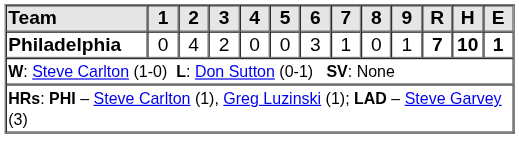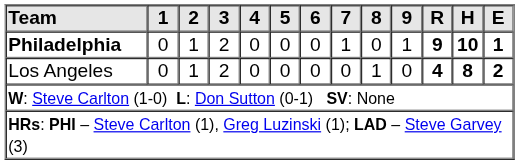Philadelphia | 2: 4 -> 1
Philadelphia | 6: 3 -> 0
Philadelphia | R: 7 -> 9
+ row: Los Angeles | 0 | 1 | 2 | 0 | 0 | 0 | 0 | 1 | 0 | 4 | 8 | 2
